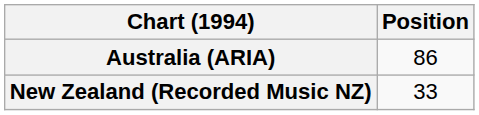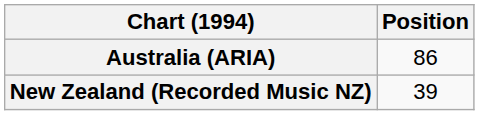New Zealand (Recorded Music NZ) | Position: 33 -> 39
